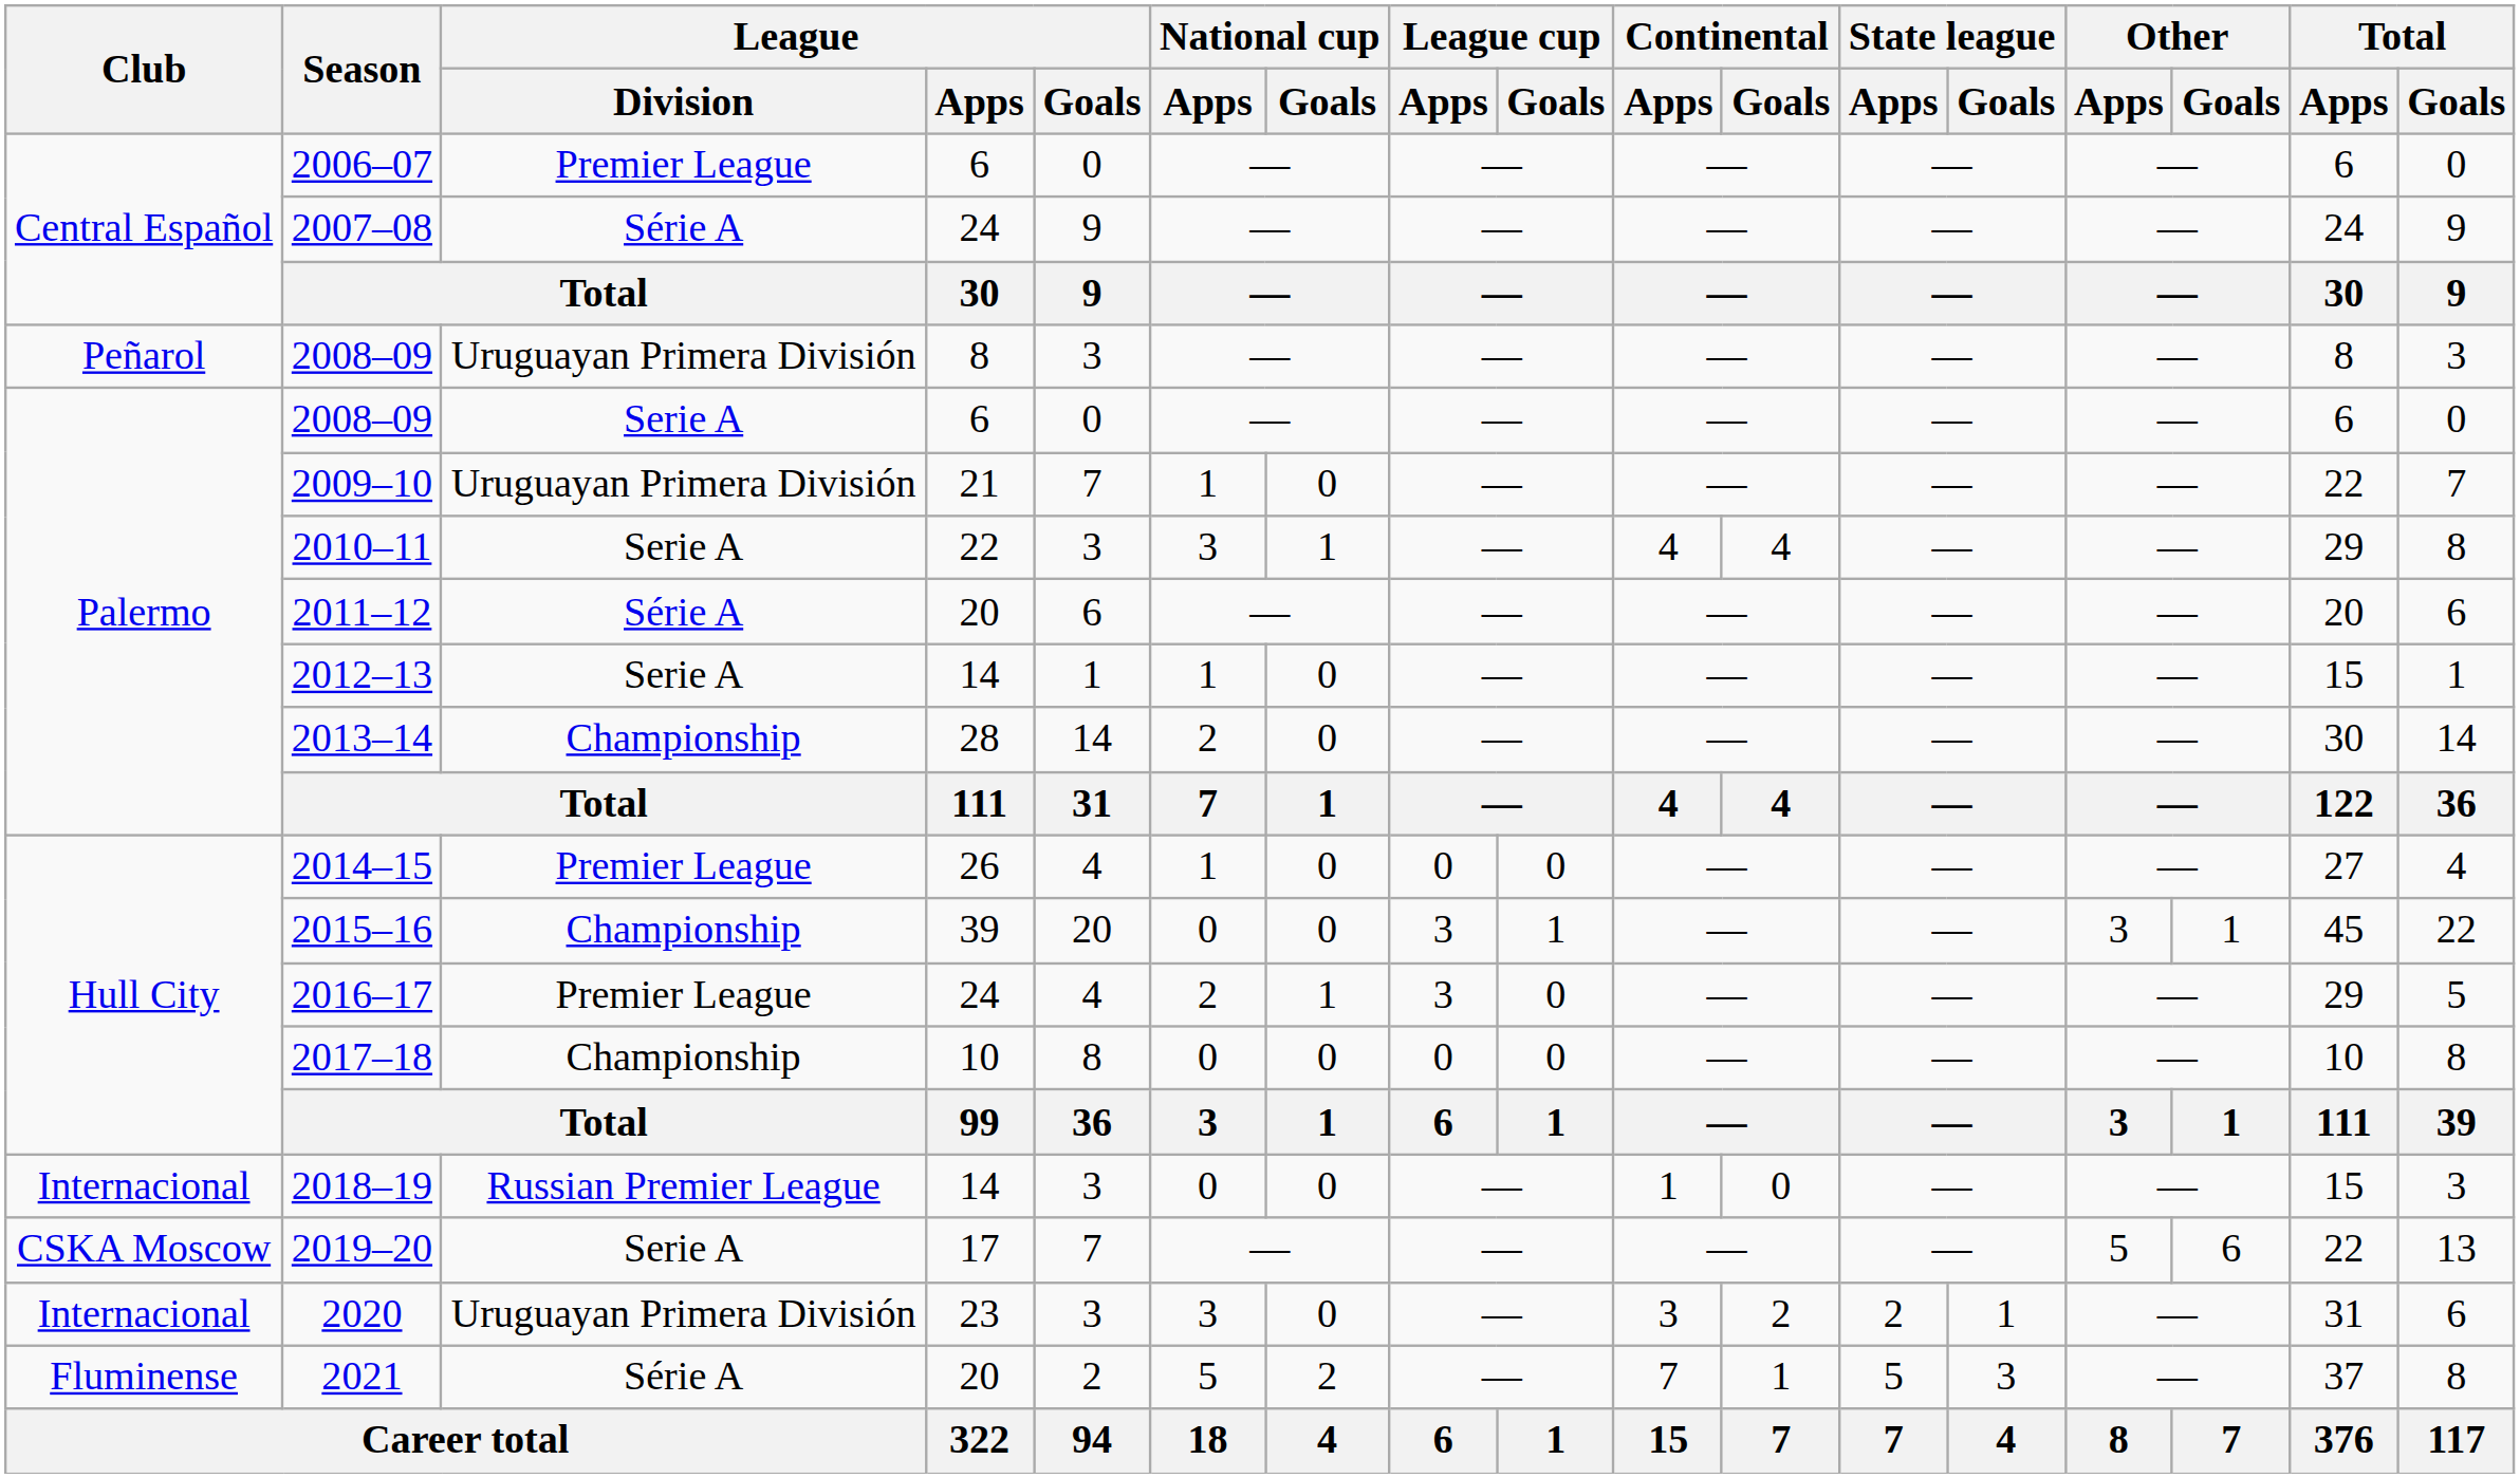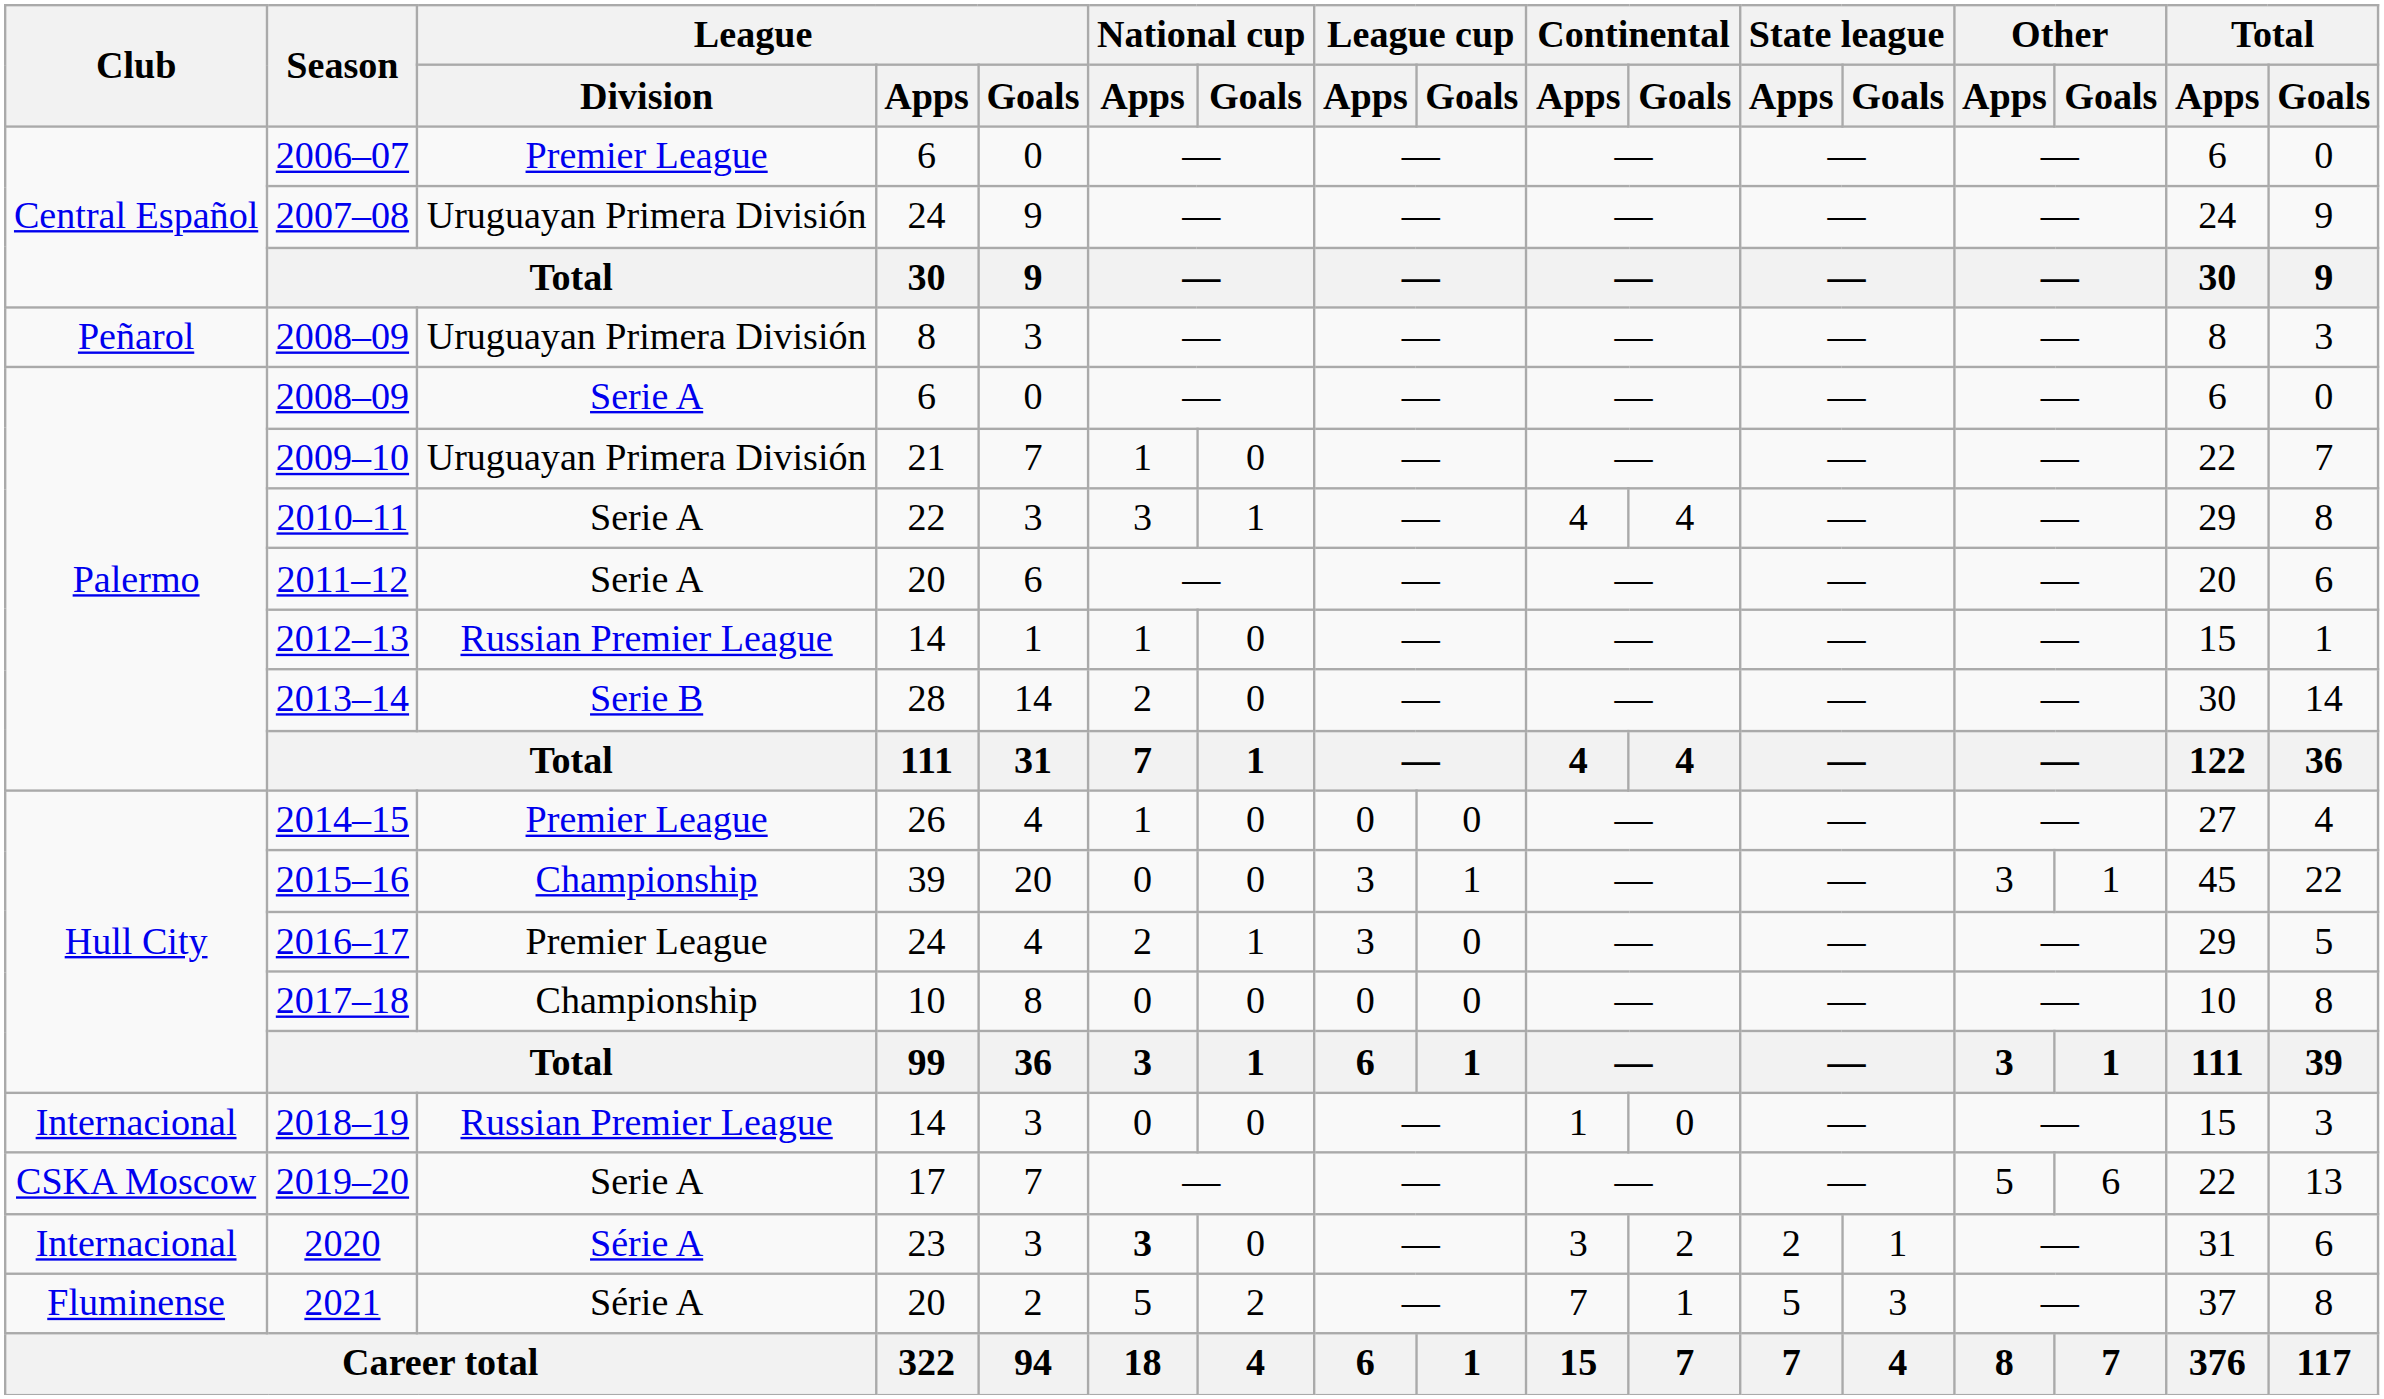2007–08 | League / Division: Série A -> Uruguayan Primera División
2011–12 | League / Division: Série A -> Serie A
2012–13 | League / Division: Serie A -> Russian Premier League
2013–14 | League / Division: Championship -> Serie B
2020 | League / Division: Uruguayan Primera División -> Série A
2020 | National cup / Apps: normal -> bold
